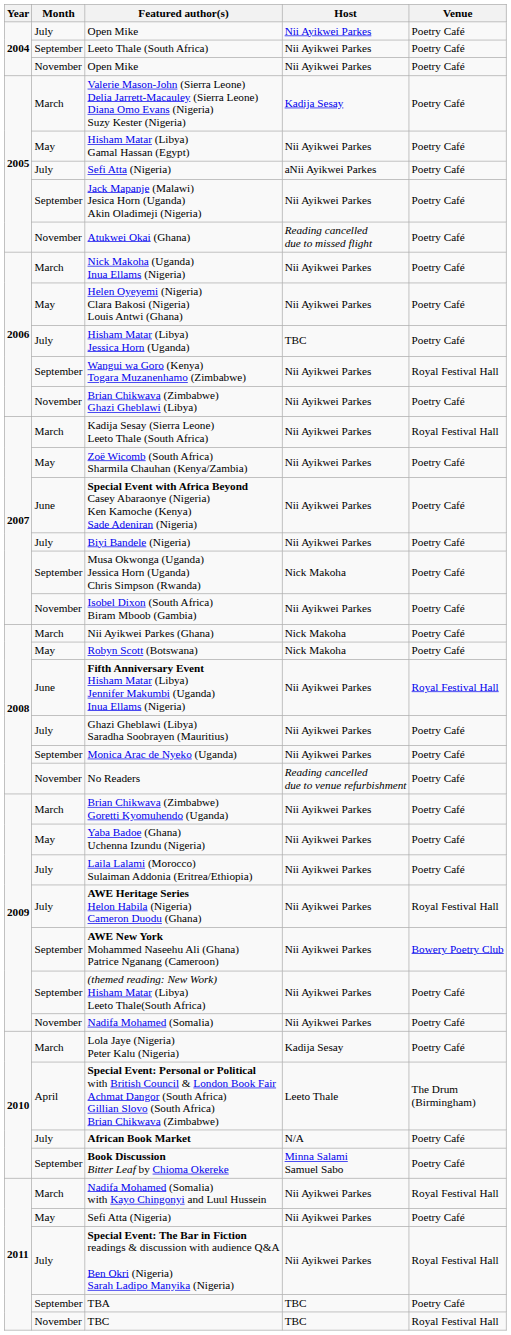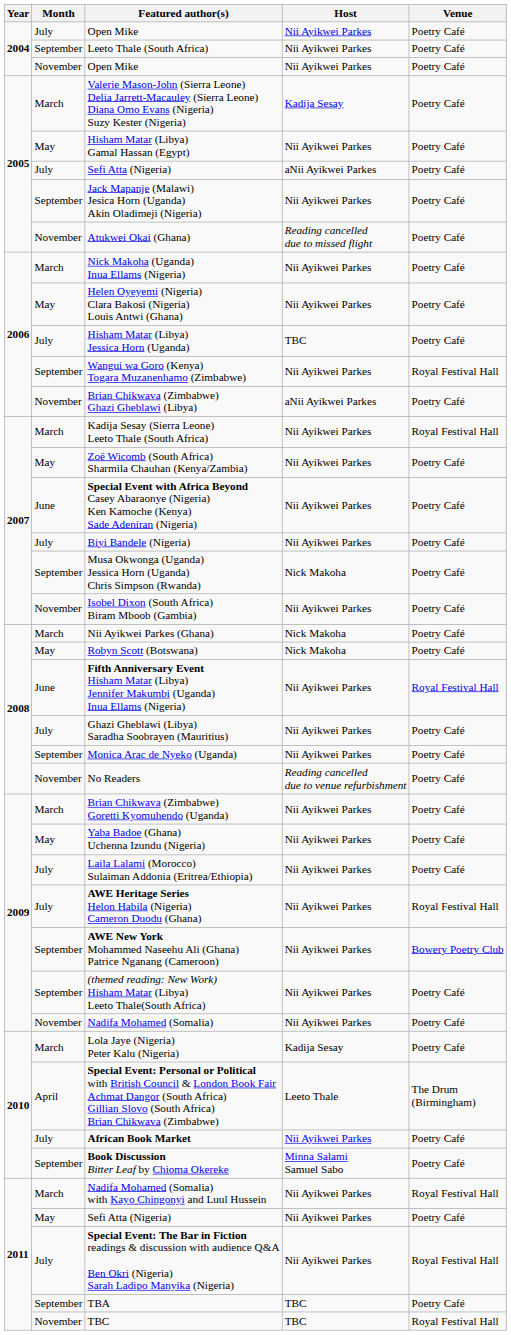Brian Chikwava (Zimbabwe) Ghazi Gheblawi (Libya) | Host: Nii Ayikwei Parkes -> aNii Ayikwei Parkes
African Book Market | Host: N/A -> Nii Ayikwei Parkes
